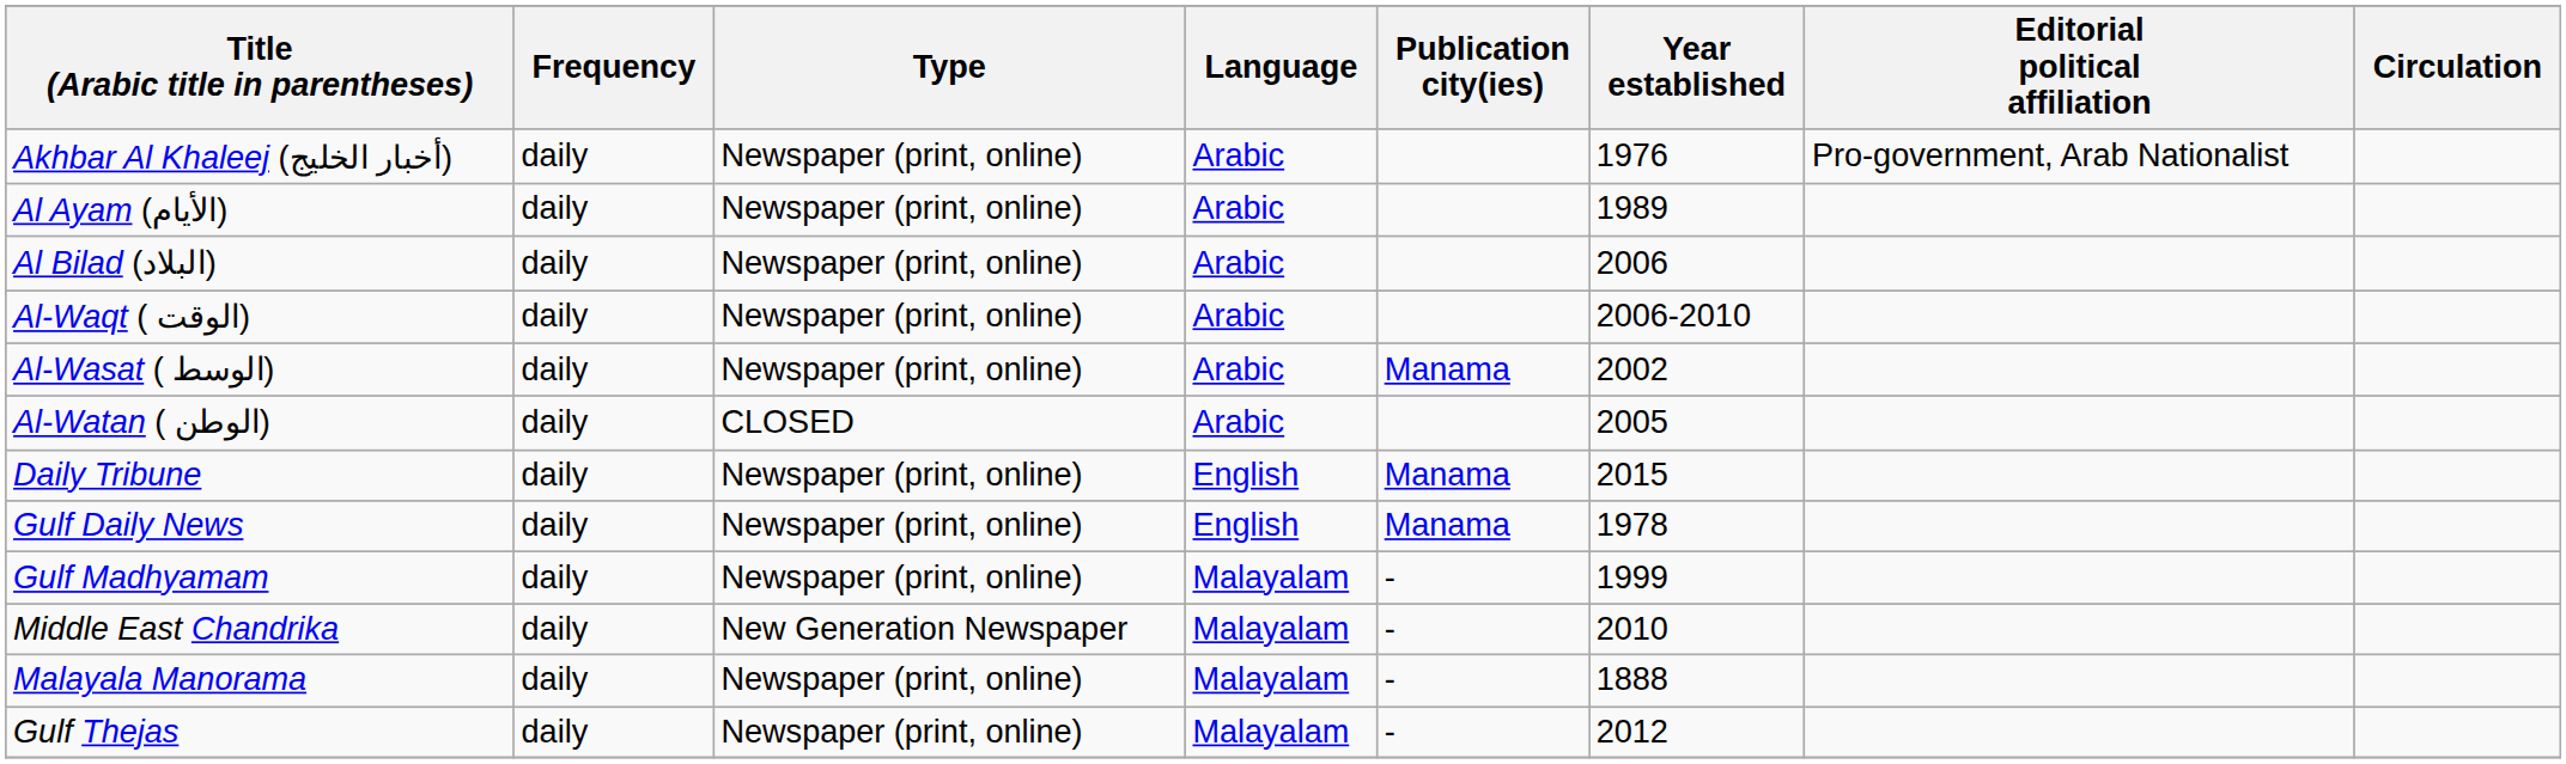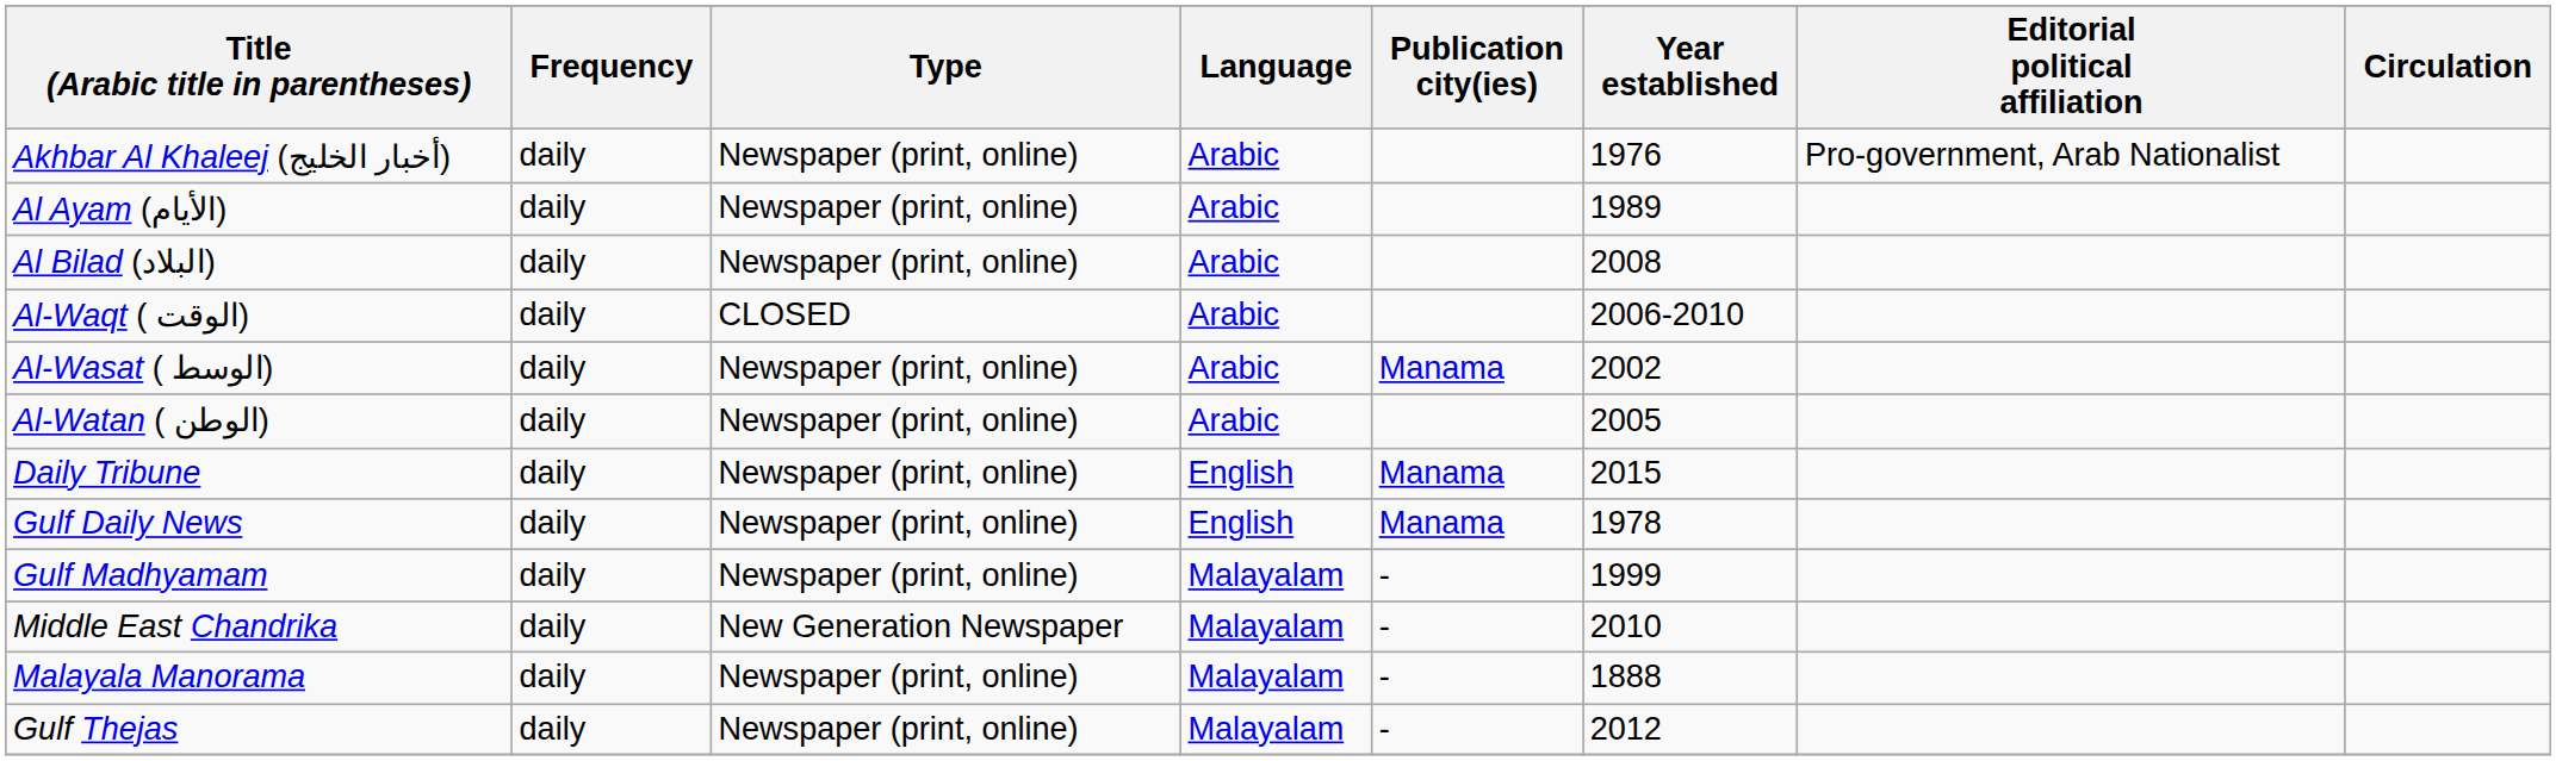Al Bilad (البلاد) | Year established: 2006 -> 2008
Al-Waqt ( الوقت) | Type: Newspaper (print, online) -> CLOSED
Al-Watan ( الوطن) | Type: CLOSED -> Newspaper (print, online)
